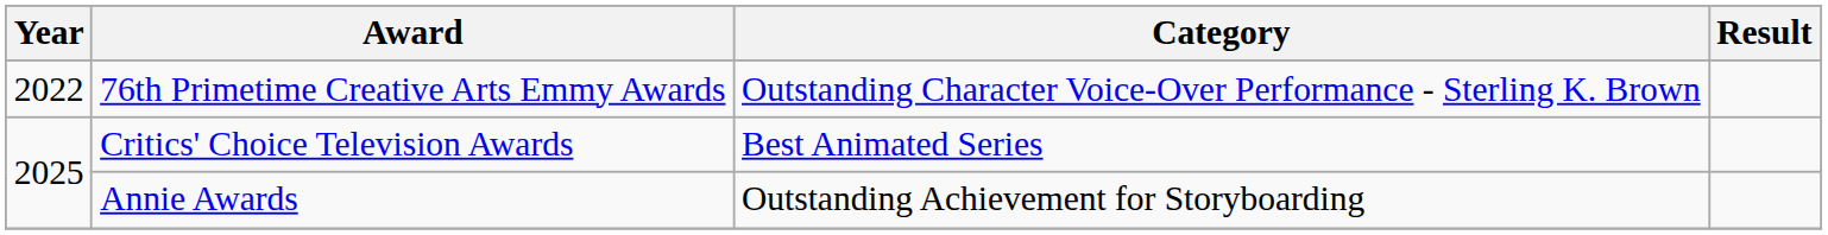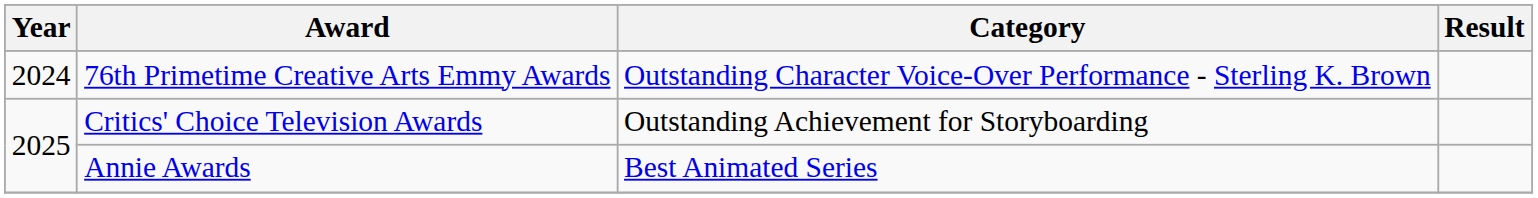76th Primetime Creative Arts Emmy Awards | Year: 2022 -> 2024
Critics' Choice Television Awards | Category: Best Animated Series -> Outstanding Achievement for Storyboarding
Annie Awards | Category: Outstanding Achievement for Storyboarding -> Best Animated Series
